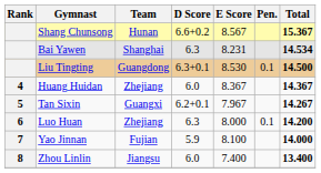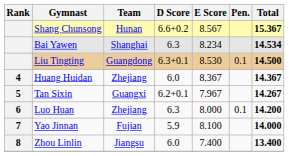Bai Yawen | E Score: 8.231 -> 8.234
